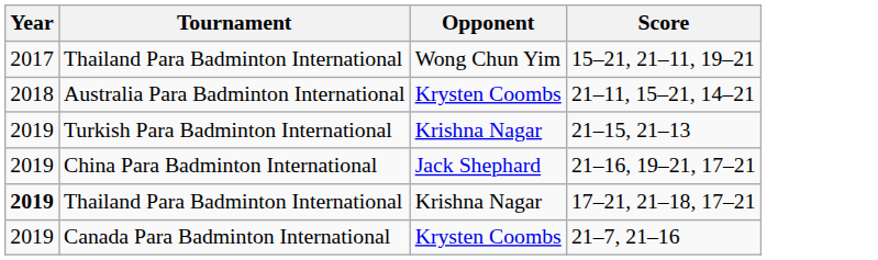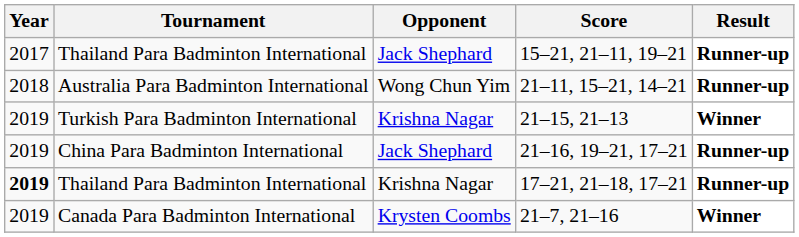+ column: Result | Runner-up | Runner-up | Winner | Runner-up | Runner-up | Winner
15–21, 21–11, 19–21 | Opponent: Wong Chun Yim -> Jack Shephard
21–11, 15–21, 14–21 | Opponent: Krysten Coombs -> Wong Chun Yim
